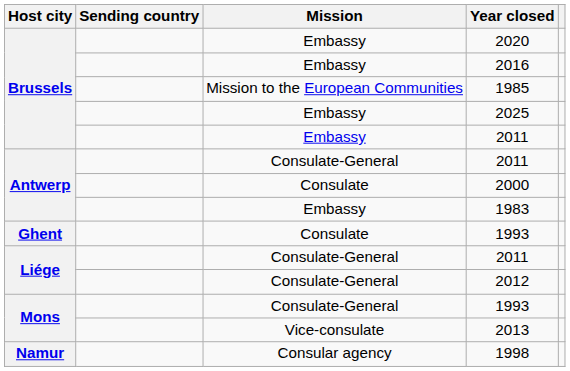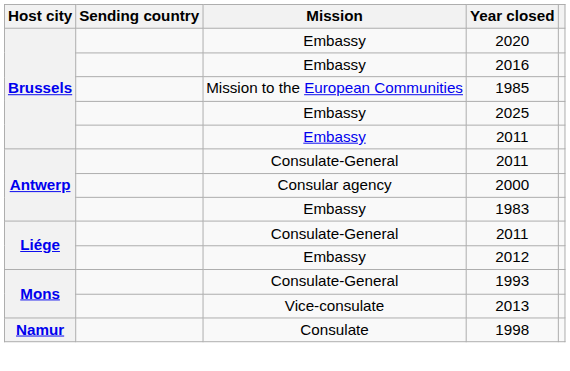2000 | Mission: Consulate -> Consular agency
- row: Ghent | Consulate | 1993
2012 | Mission: Consulate-General -> Embassy
1998 | Mission: Consular agency -> Consulate
